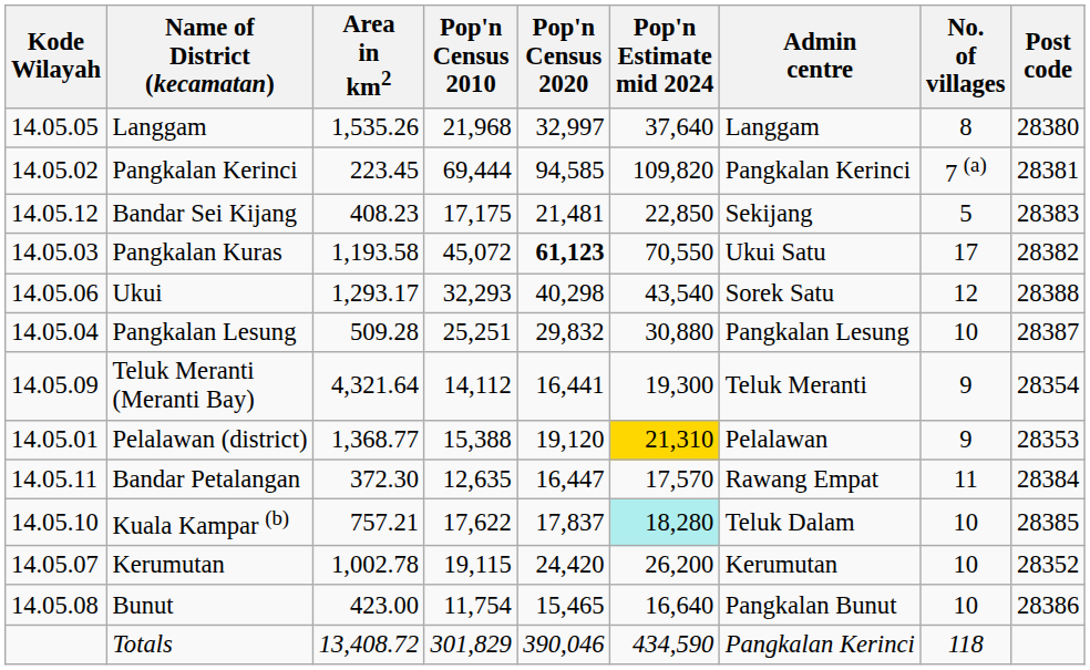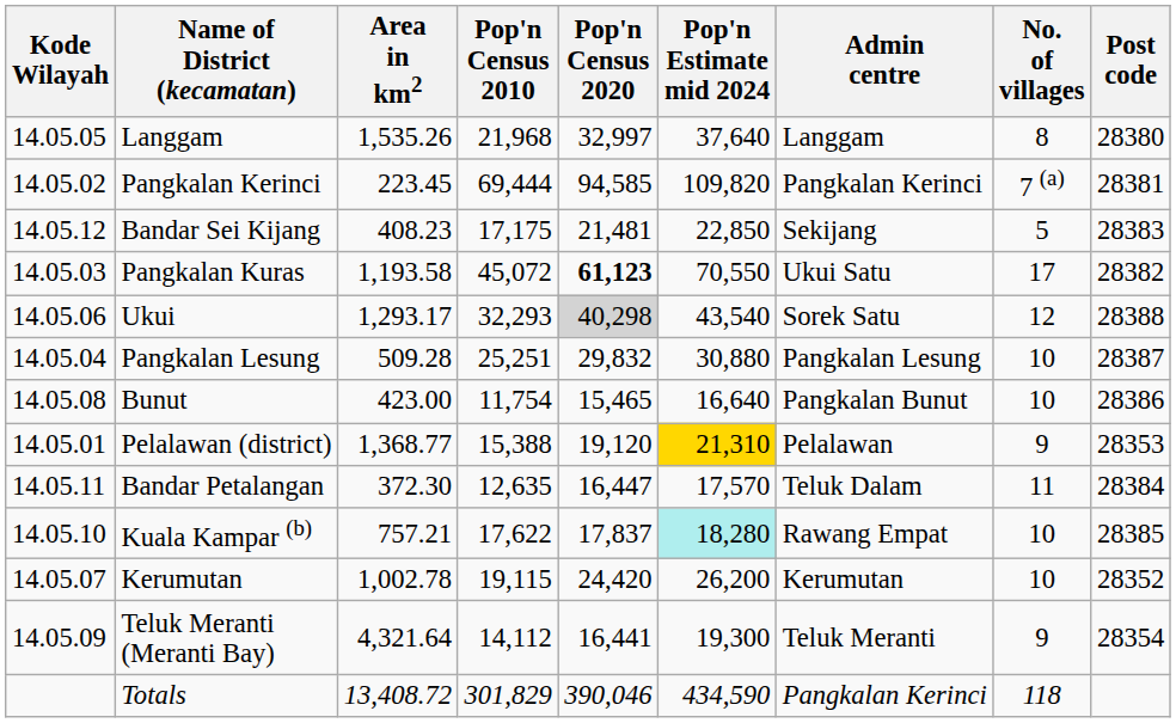Ukui | Pop'n Census 2020: no background -> lightgrey background
rows swapped: Bunut <-> Teluk Meranti (Meranti Bay)
Bandar Petalangan | Admin centre: Rawang Empat -> Teluk Dalam
Kuala Kampar (b) | Admin centre: Teluk Dalam -> Rawang Empat
